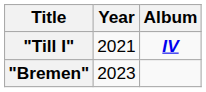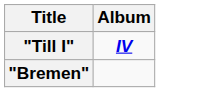- column: Year | 2021 | 2023
